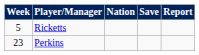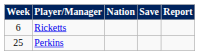Ricketts | Week: 5 -> 6
Perkins | Week: 23 -> 25
